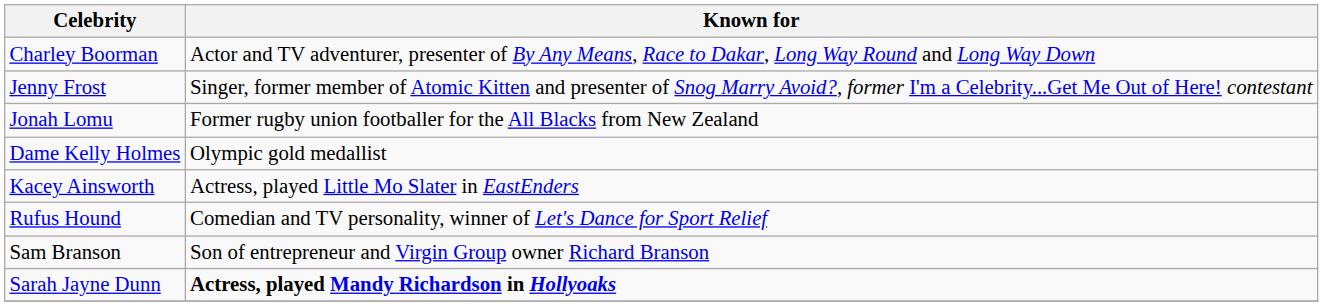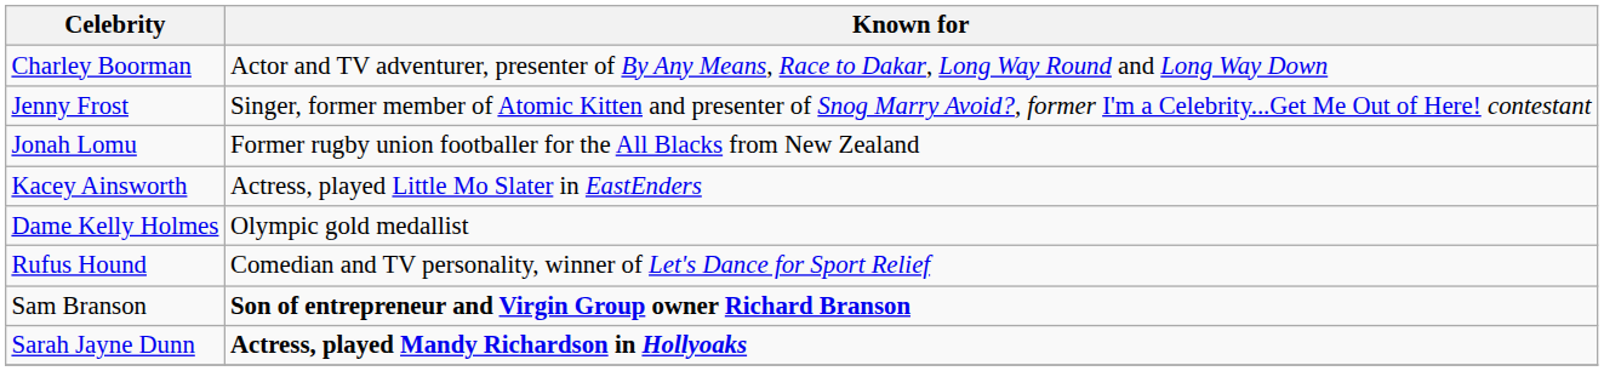rows swapped: Kacey Ainsworth <-> Dame Kelly Holmes
Sam Branson | Known for: normal -> bold
